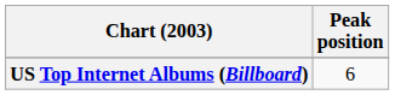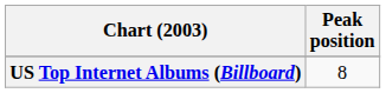US Top Internet Albums (Billboard) | Peak position: 6 -> 8
